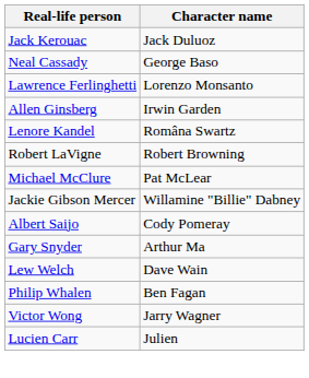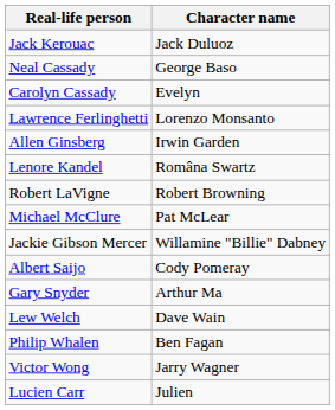+ row: Carolyn Cassady | Evelyn
